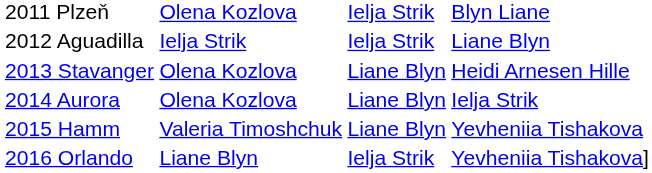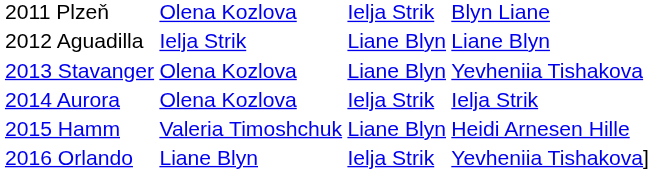2012 Aguadilla | column 3: Ielja Strik -> Liane Blyn
2013 Stavanger | column 4: Heidi Arnesen Hille -> Yevheniia Tishakova
2014 Aurora | column 3: Liane Blyn -> Ielja Strik
2015 Hamm | column 4: Yevheniia Tishakova -> Heidi Arnesen Hille
